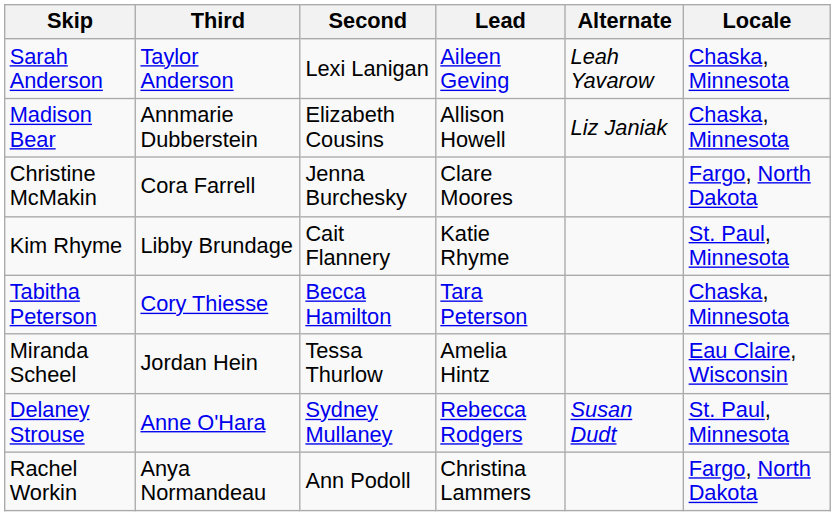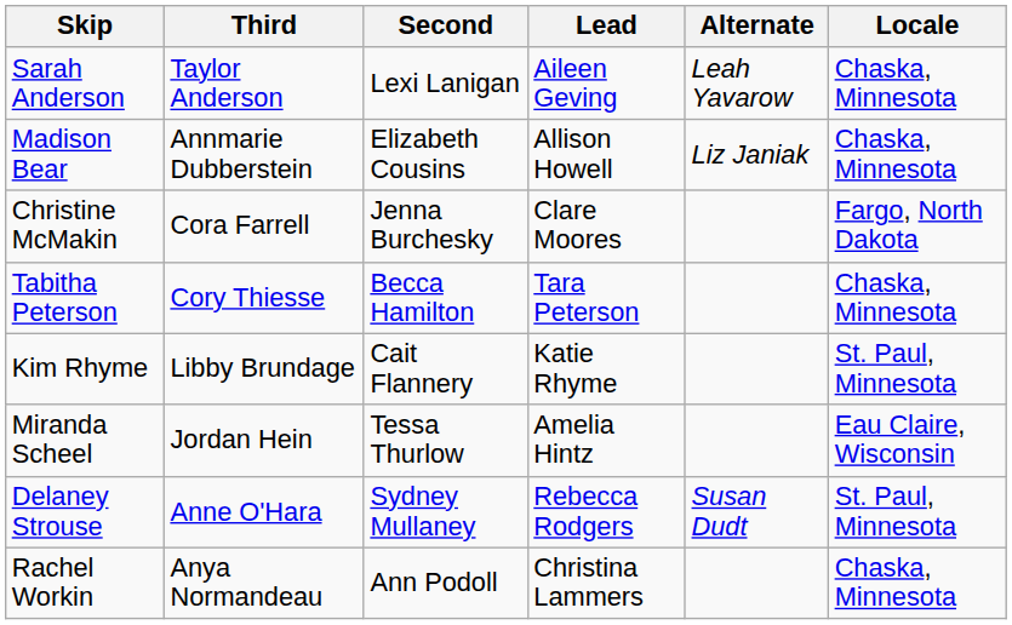rows swapped: Tabitha Peterson <-> Kim Rhyme
Rachel Workin | Locale: Fargo, North Dakota -> Chaska, Minnesota
